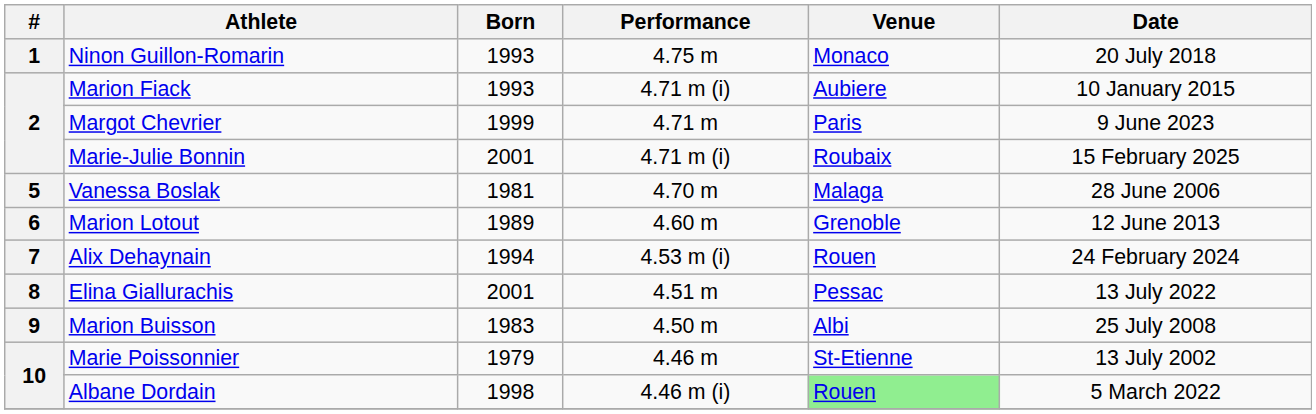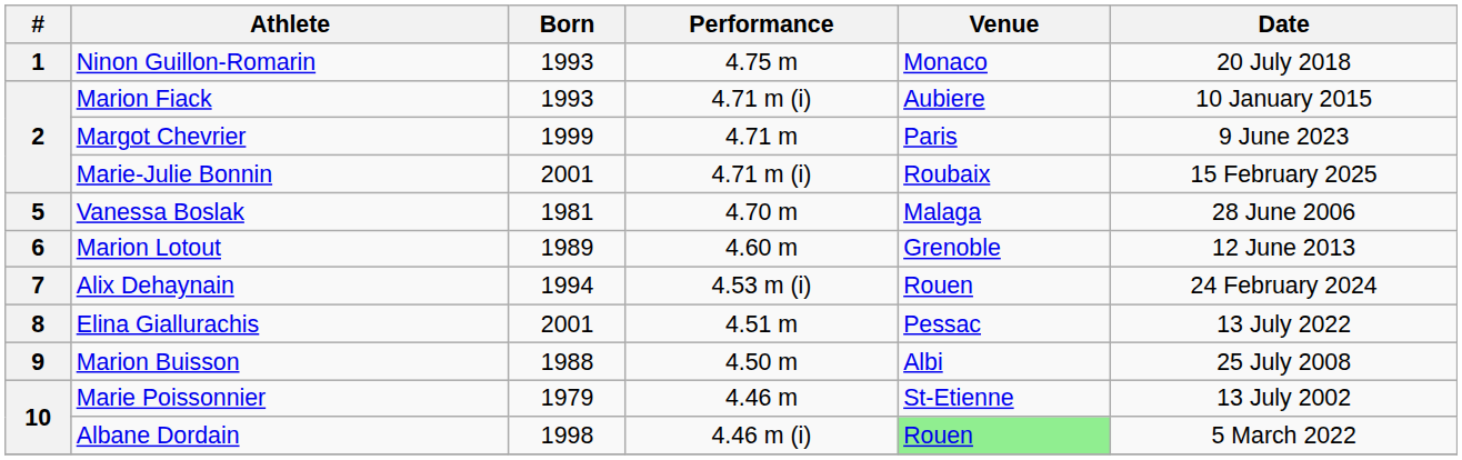Marion Buisson | Born: 1983 -> 1988
